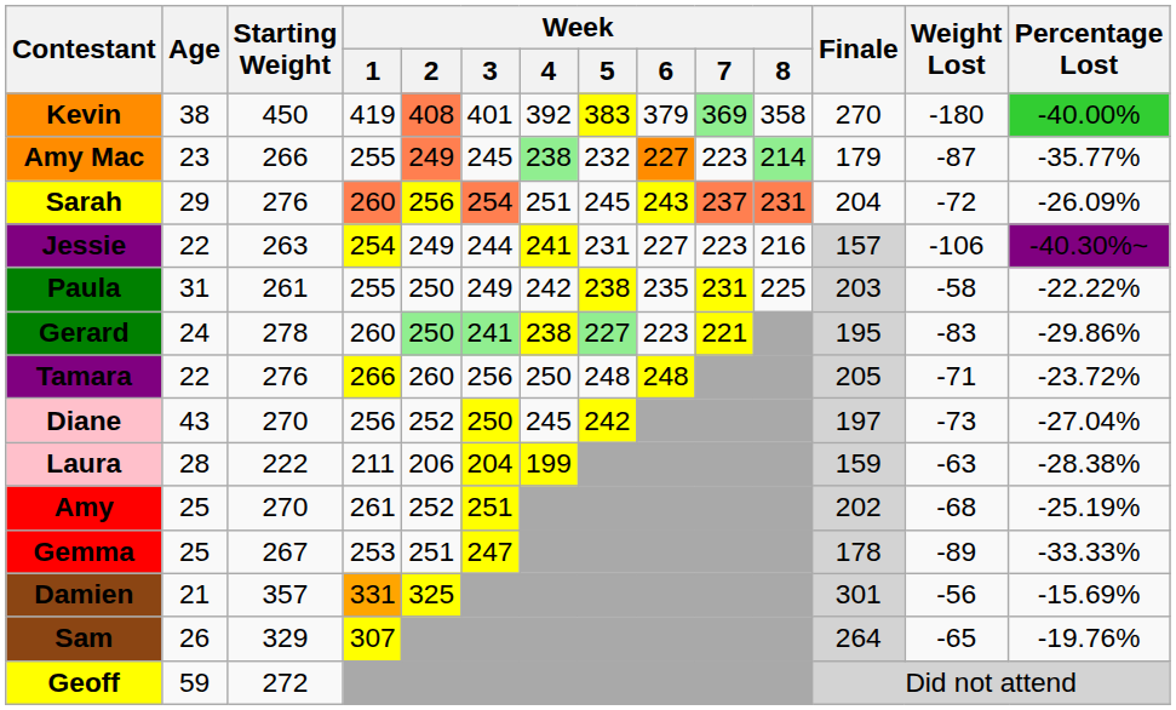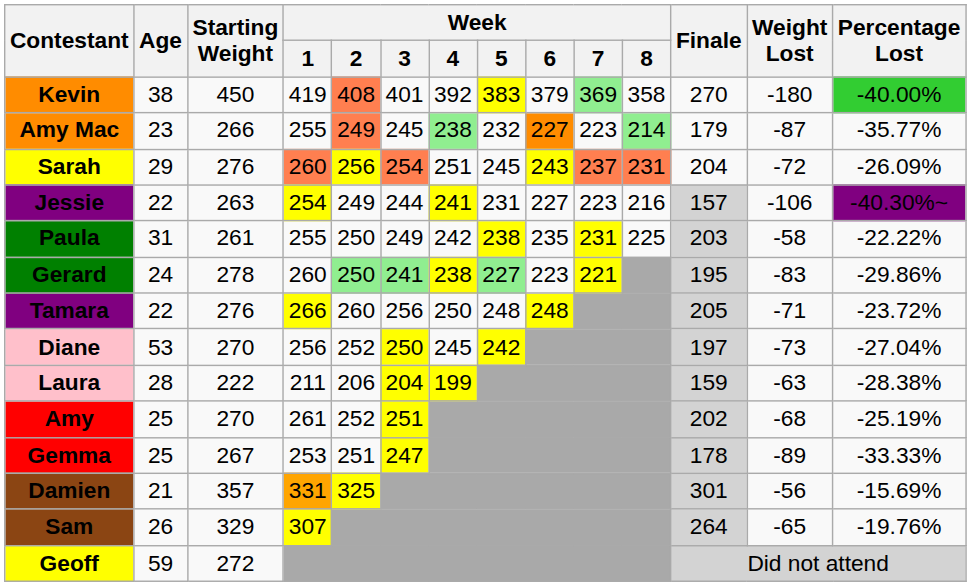Diane | Age: 43 -> 53
